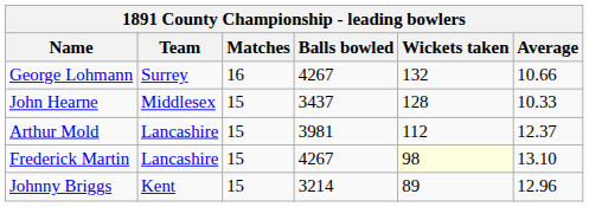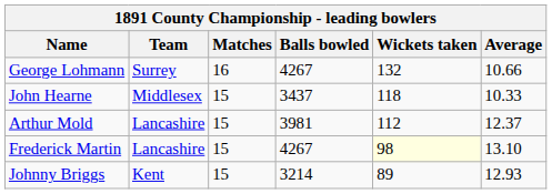John Hearne | Wickets taken: 128 -> 118
Johnny Briggs | Average: 12.96 -> 12.93
